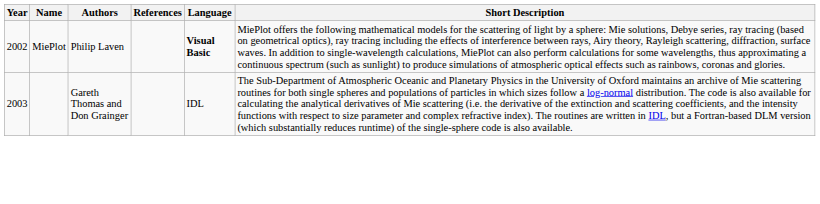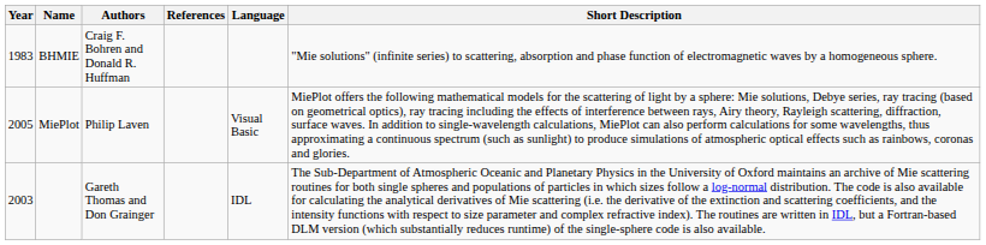+ row: 1983 | BHMIE | Craig F. Bohren and Donald R. Huffman | "Mie solutions" (infinite series) to scattering, absorption and phase function of electromagnetic waves by a homogeneous sphere.
MiePlot | Year: 2002 -> 2005
MiePlot | Language: bold -> normal
